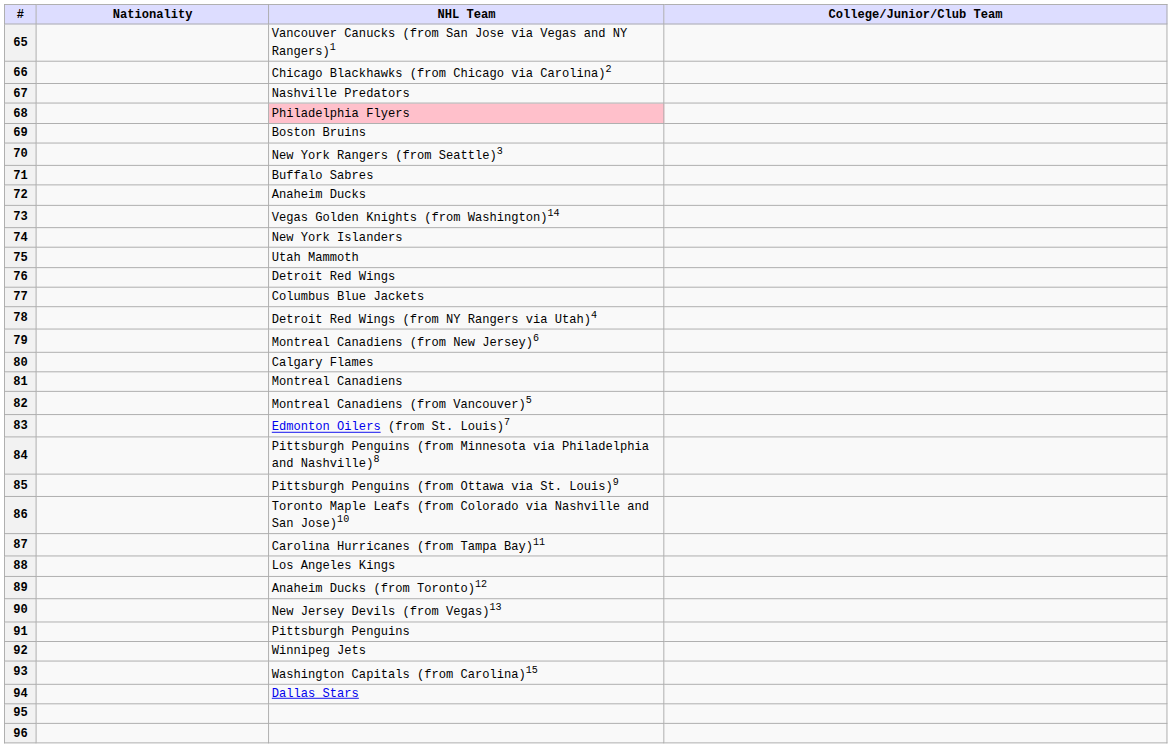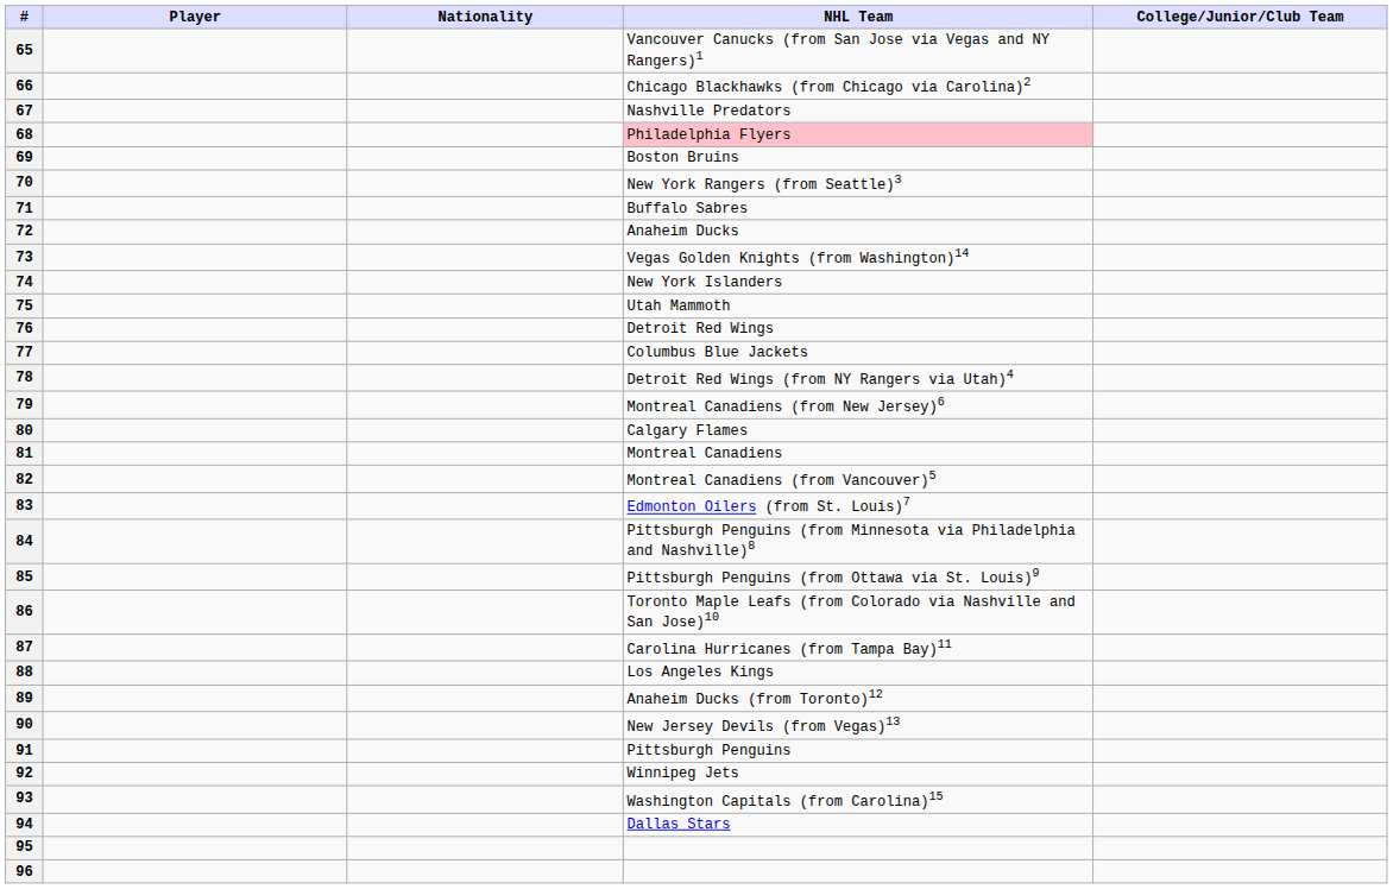+ column: Player
